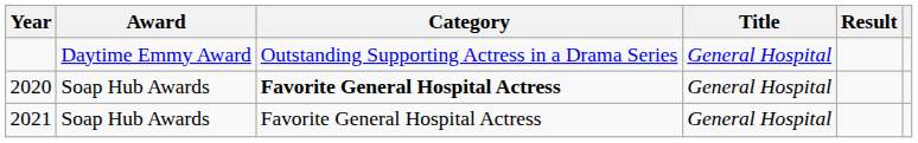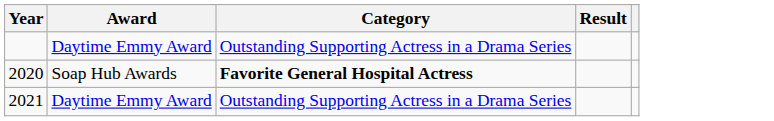- column: Title | General Hospital | General Hospital | General Hospital
2021 | Award: Soap Hub Awards -> Daytime Emmy Award
2021 | Category: Favorite General Hospital Actress -> Outstanding Supporting Actress in a Drama Series
